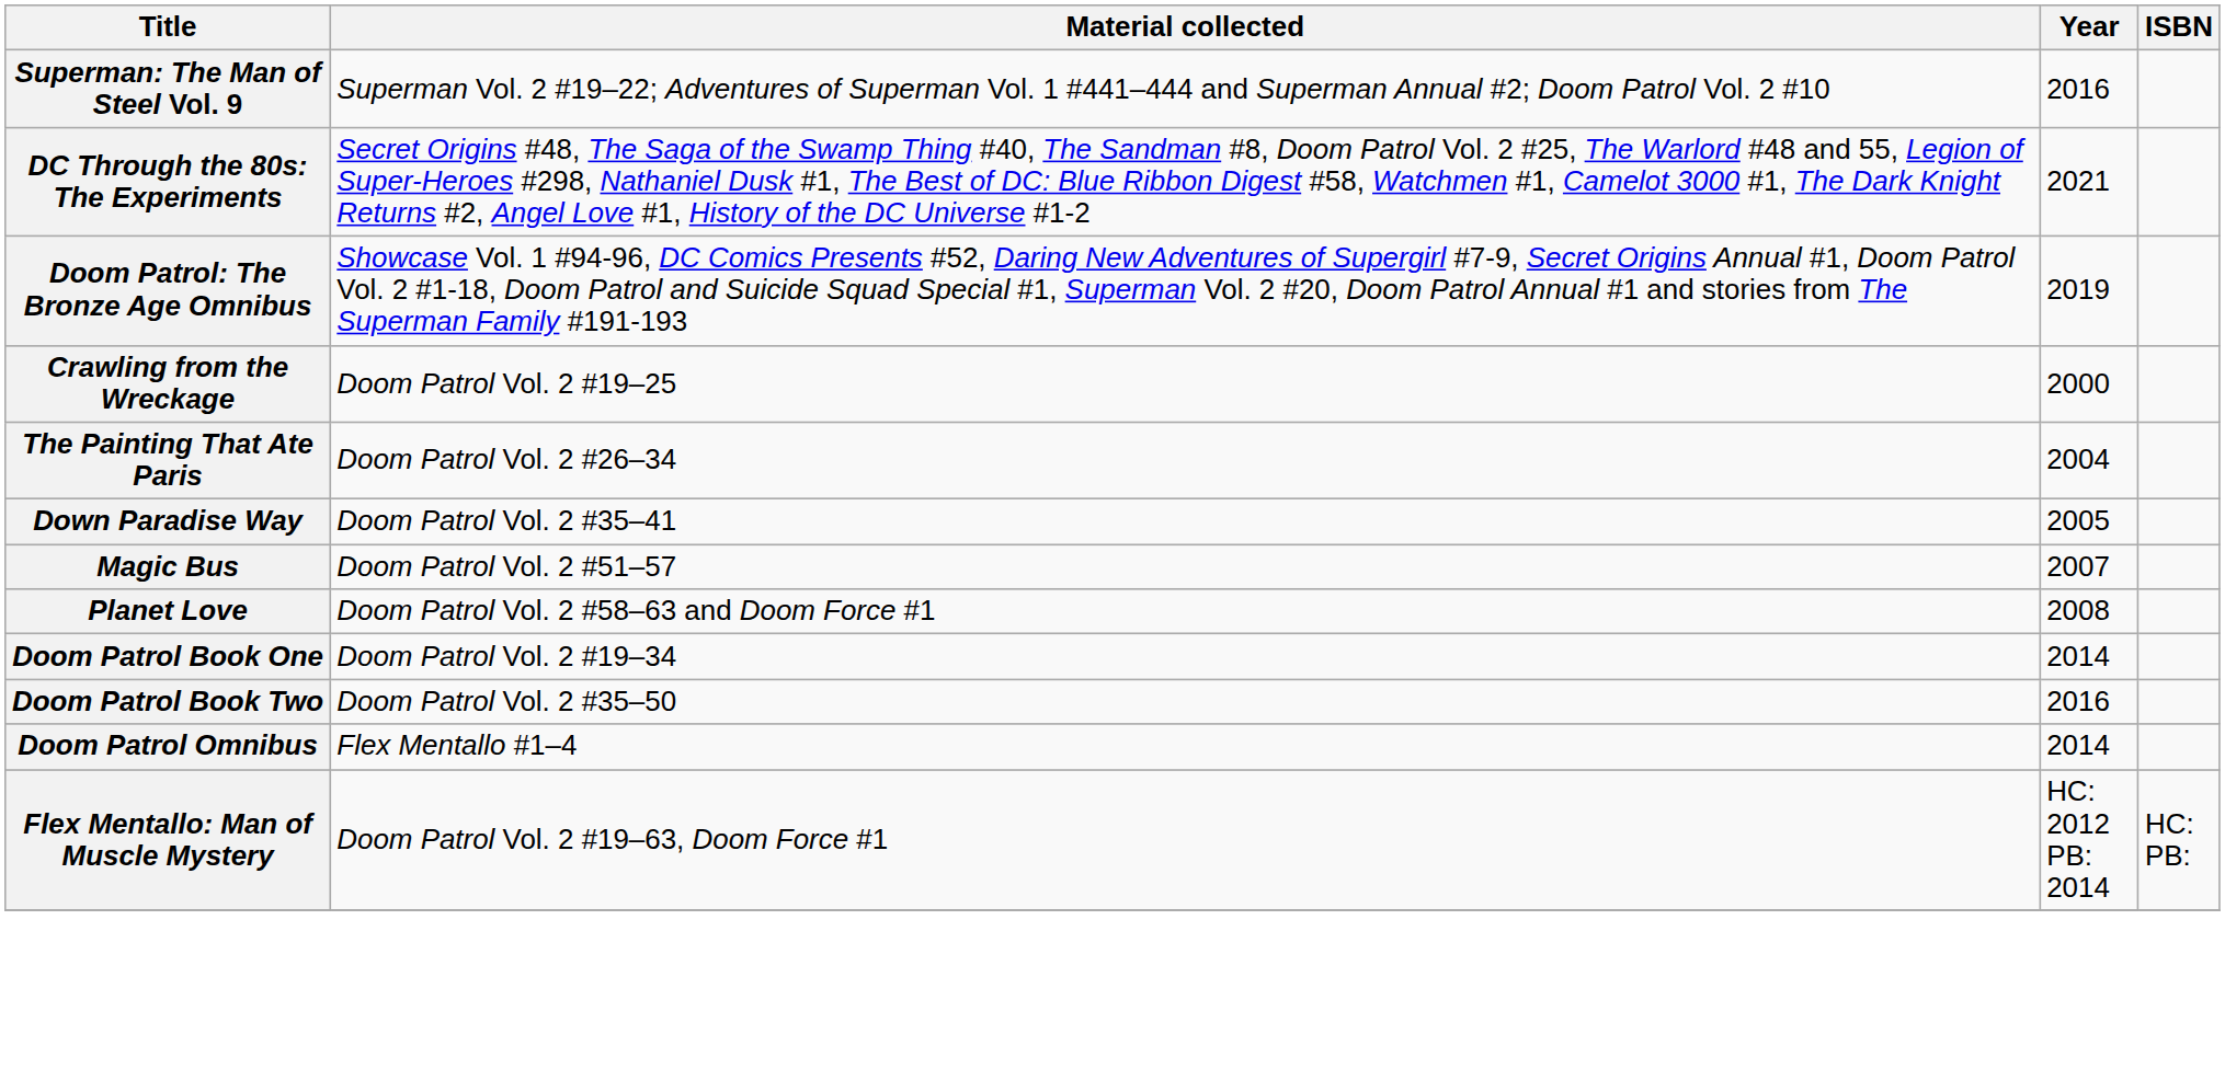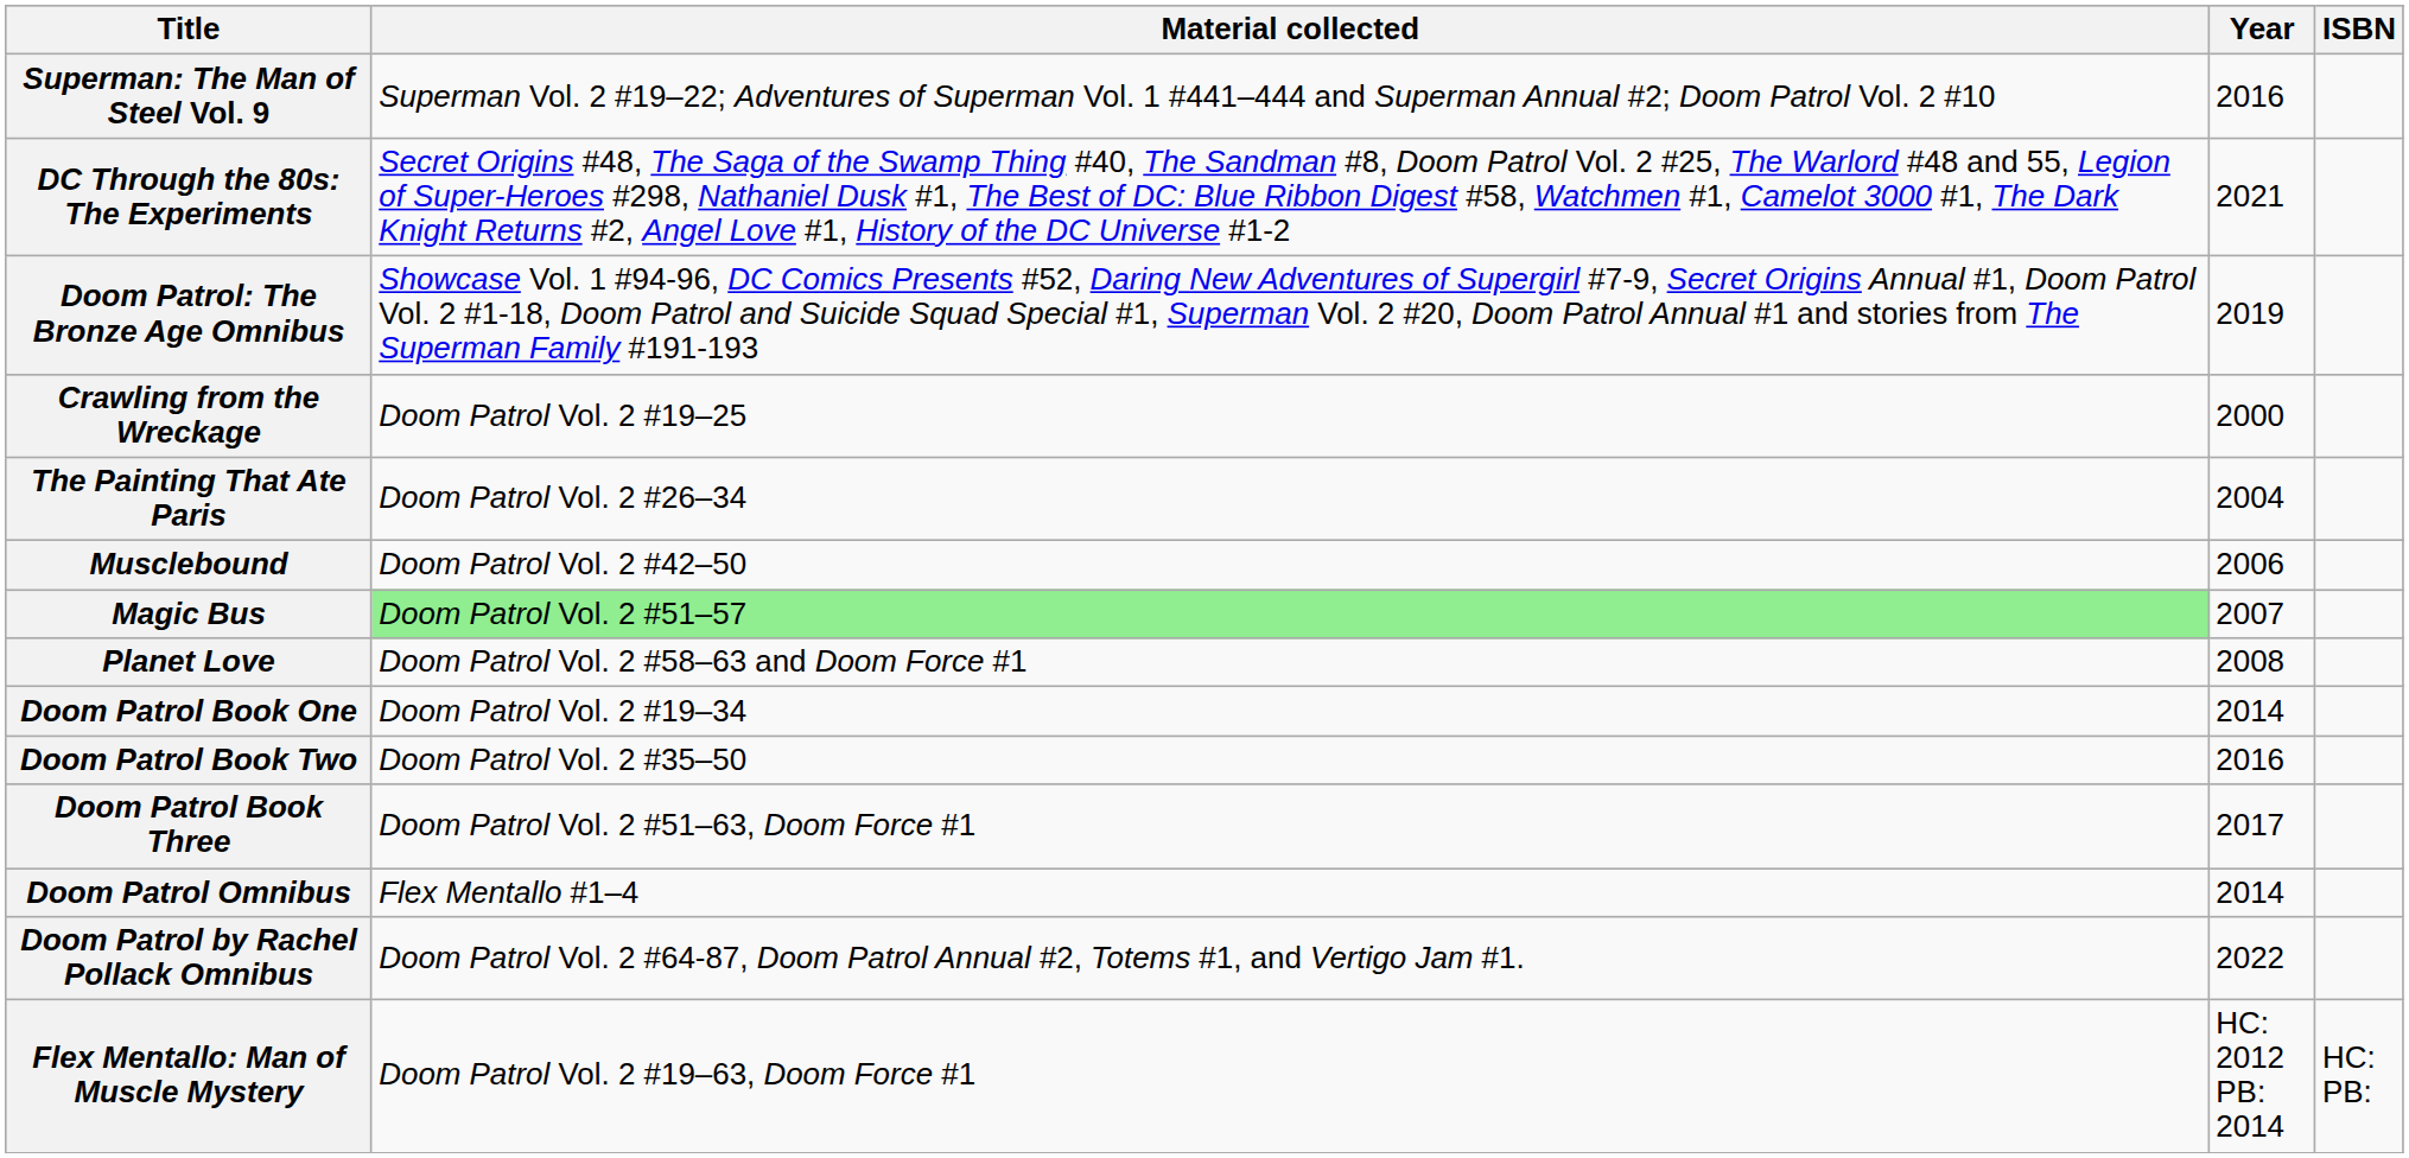- row: Down Paradise Way | Doom Patrol Vol. 2 #35–41 | 2005
+ row: Musclebound | Doom Patrol Vol. 2 #42–50 | 2006
Magic Bus | Material collected: no background -> lightgreen background
+ row: Doom Patrol Book Three | Doom Patrol Vol. 2 #51–63, Doom Force #1 | 2017
+ row: Doom Patrol by Rachel Pollack Omnibus | Doom Patrol Vol. 2 #64-87, Doom Patrol Annual #2, Totems #1, and Vertigo Jam #1. | 2022
